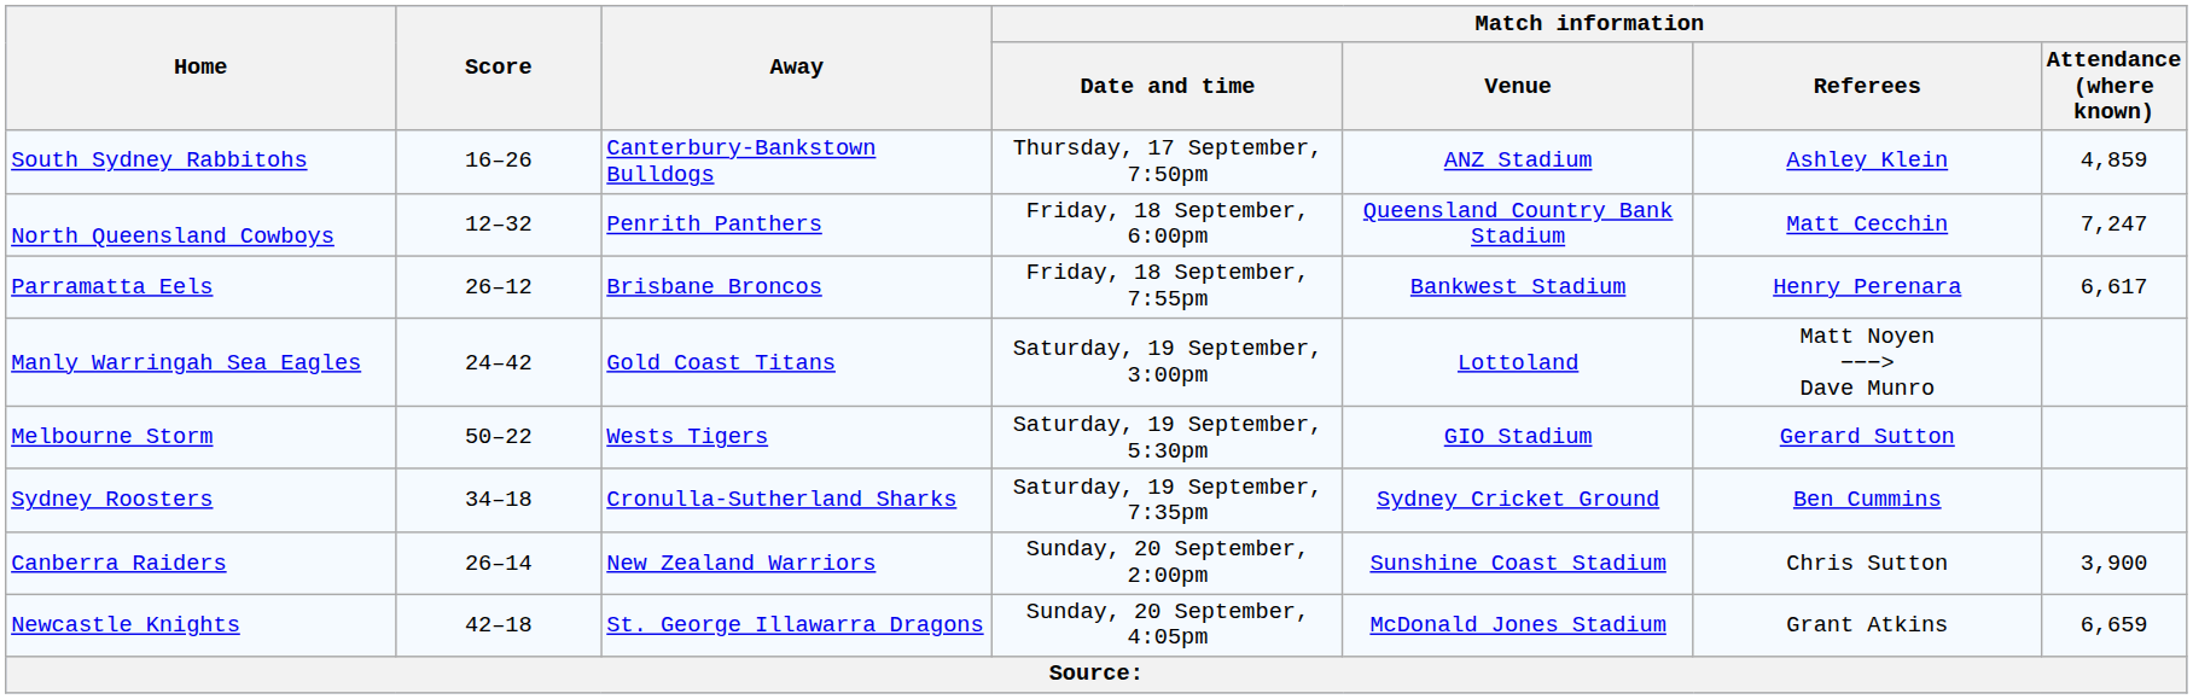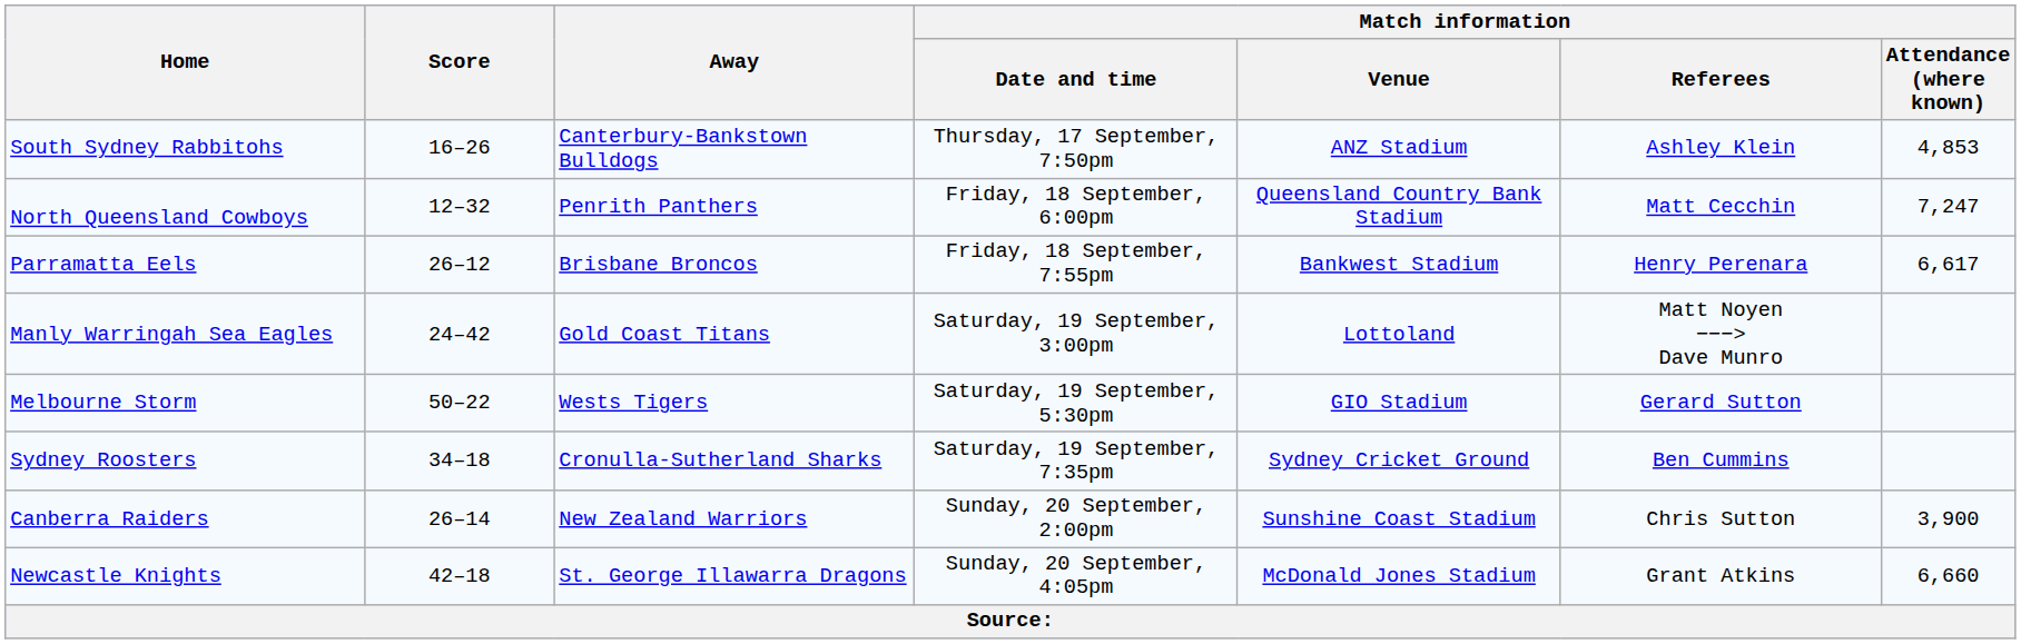South Sydney Rabbitohs | Match information / Attendance (where known): 4,859 -> 4,853
Newcastle Knights | Match information / Attendance (where known): 6,659 -> 6,660
